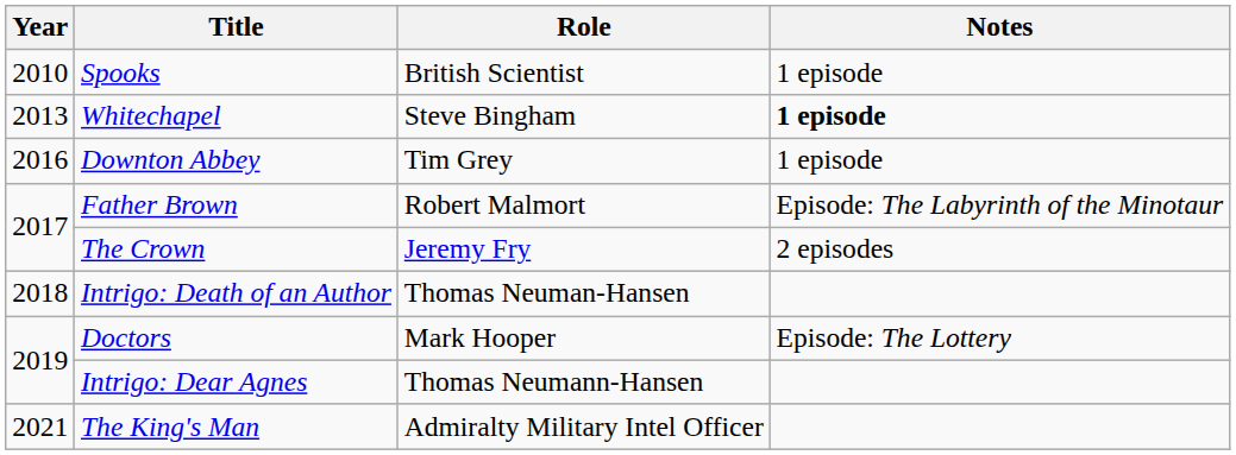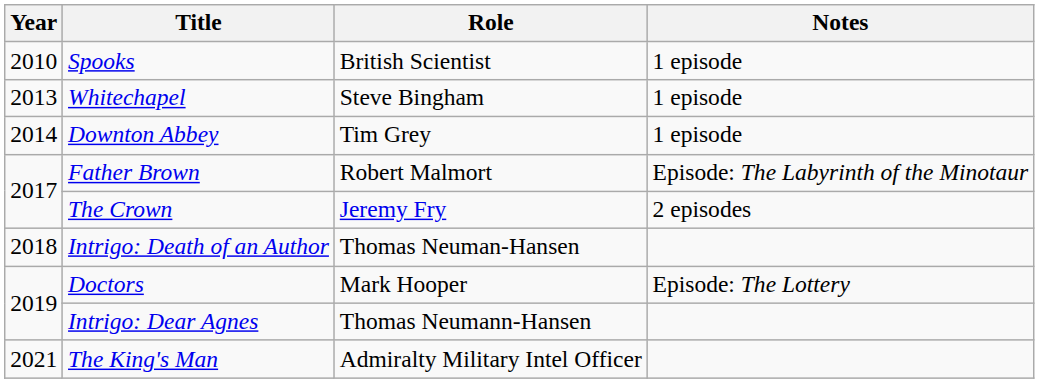Whitechapel | Notes: bold -> normal
Downton Abbey | Year: 2016 -> 2014
